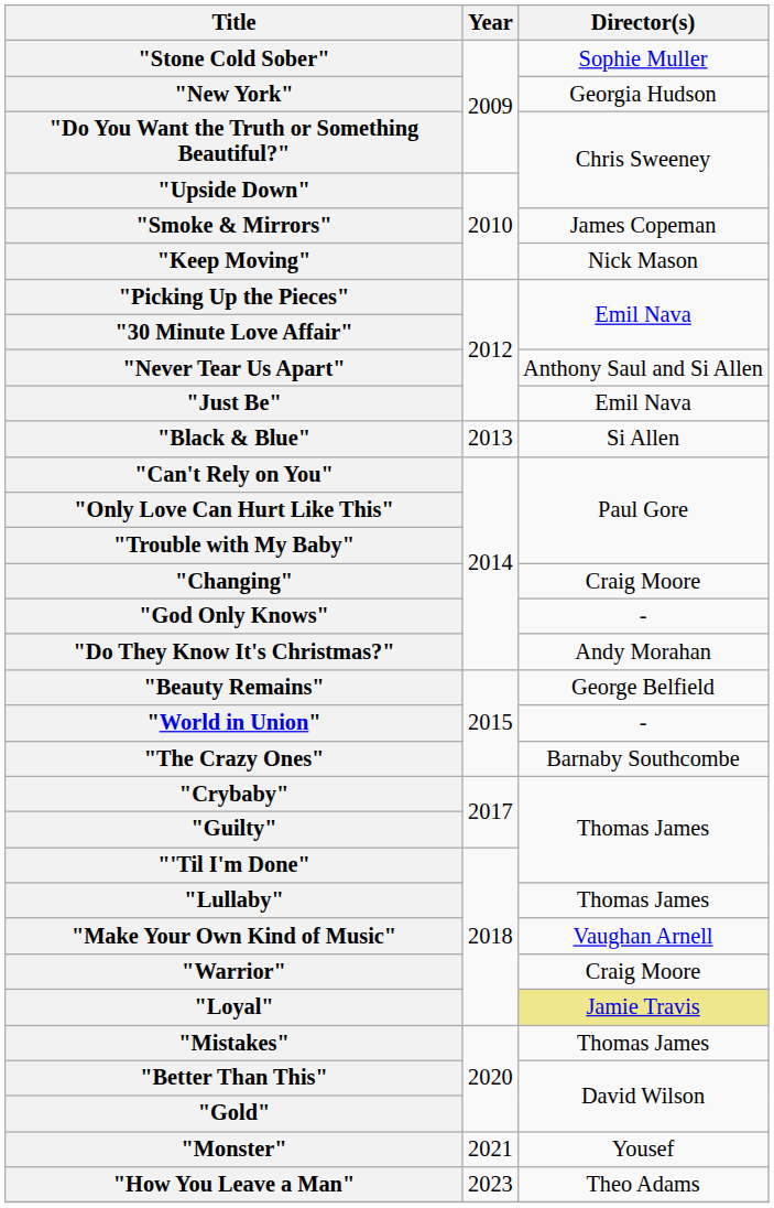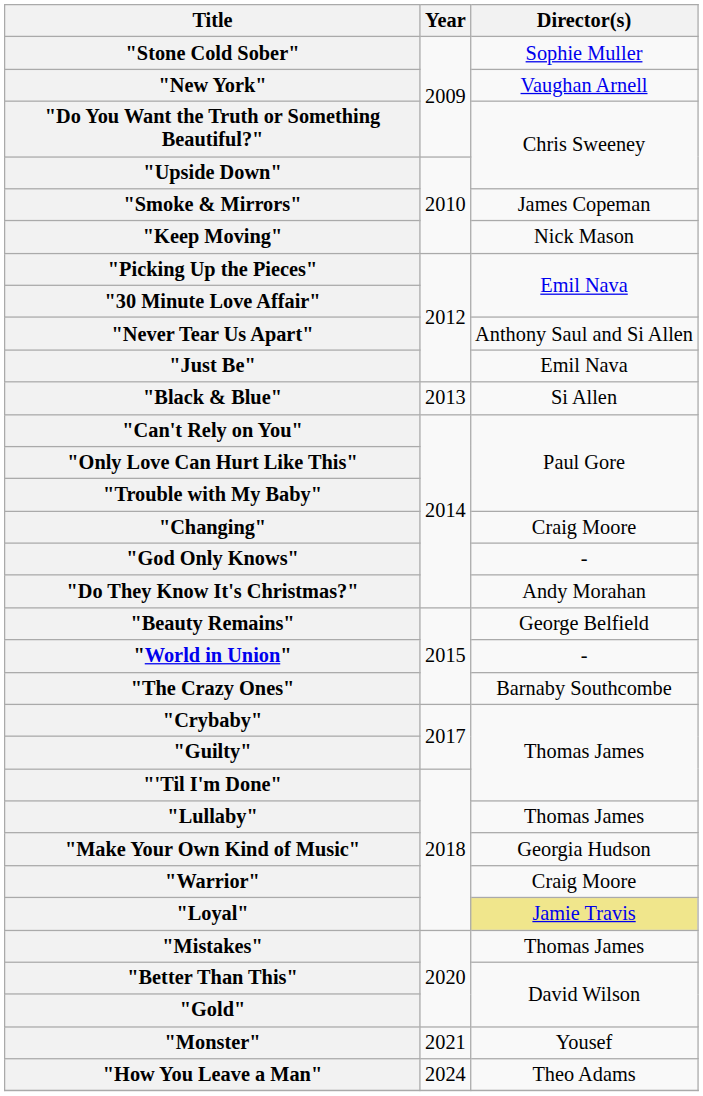"New York" | Director(s): Georgia Hudson -> Vaughan Arnell
"Make Your Own Kind of Music" | Director(s): Vaughan Arnell -> Georgia Hudson
"How You Leave a Man" | Year: 2023 -> 2024
